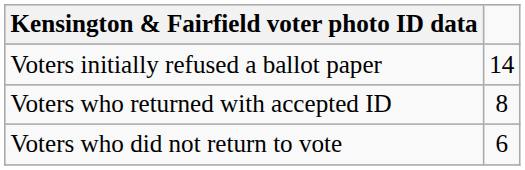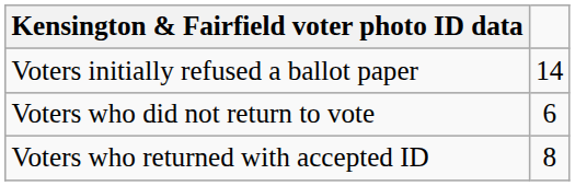rows swapped: Voters who returned with accepted ID <-> Voters who did not return to vote
